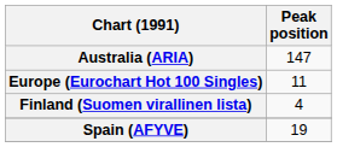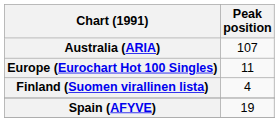Australia (ARIA) | Peak position: 147 -> 107
